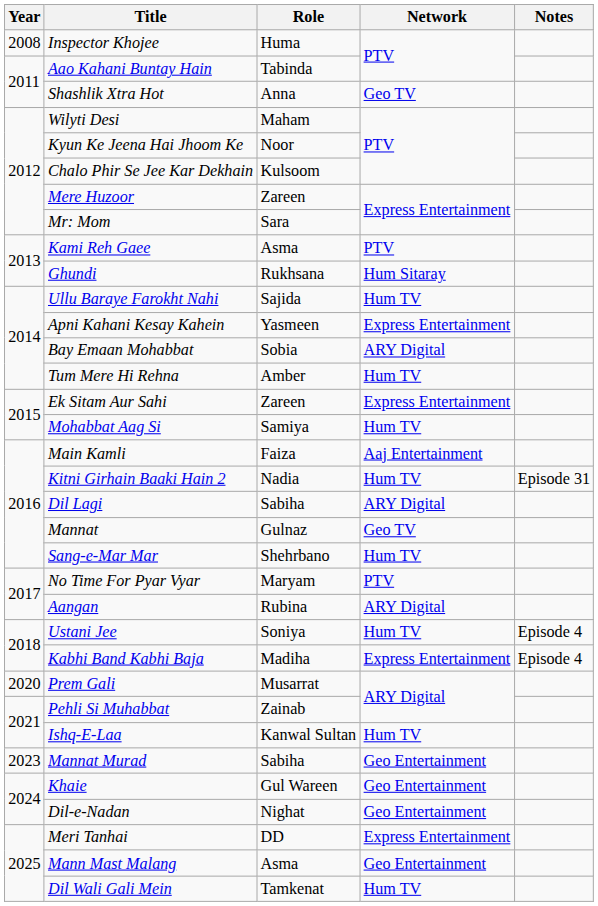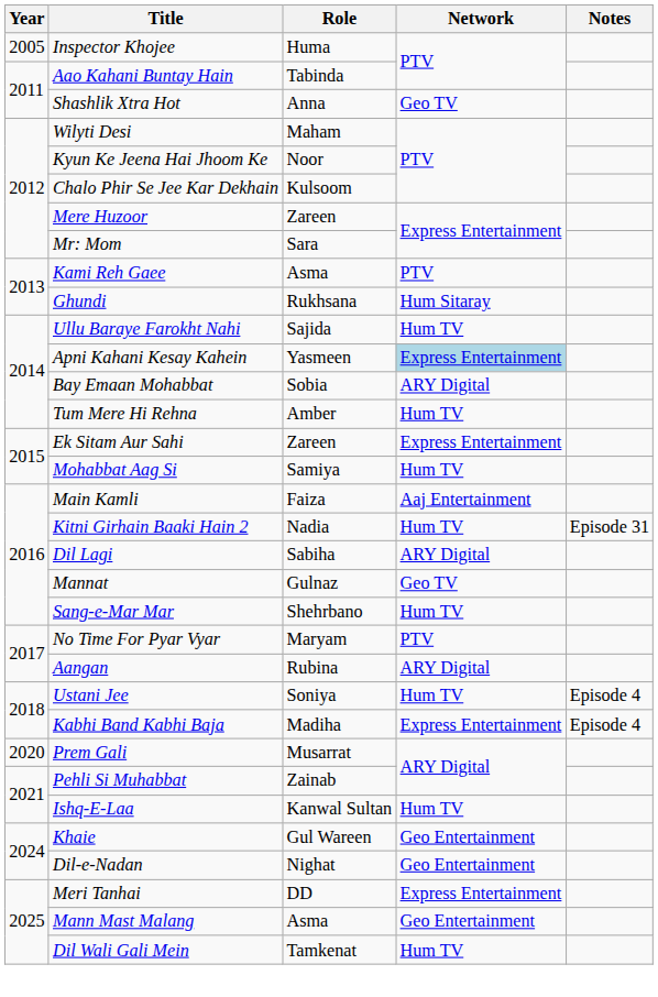Inspector Khojee | Year: 2008 -> 2005
Apni Kahani Kesay Kahein | Network: no background -> lightblue background
- row: 2023 | Mannat Murad | Sabiha | Geo Entertainment
